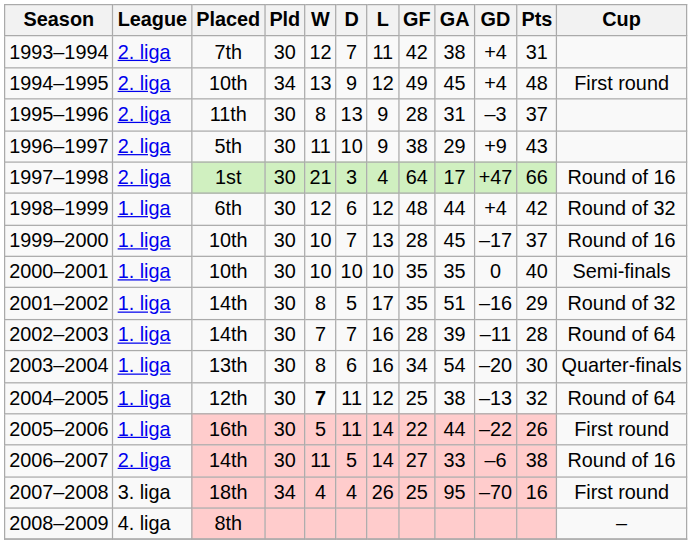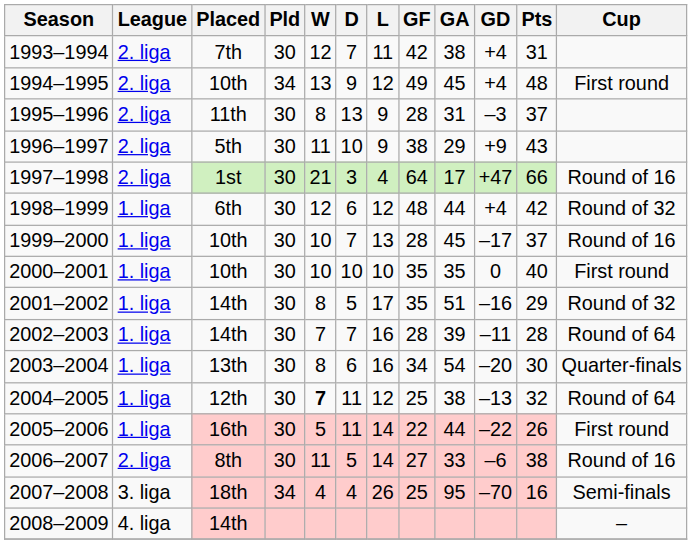2000–2001 | Cup: Semi-finals -> First round
2006–2007 | Placed: 14th -> 8th
2007–2008 | Cup: First round -> Semi-finals
2008–2009 | Placed: 8th -> 14th
